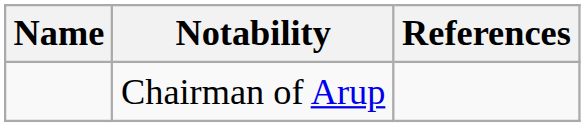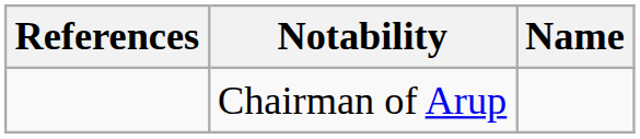columns swapped: Name <-> References
